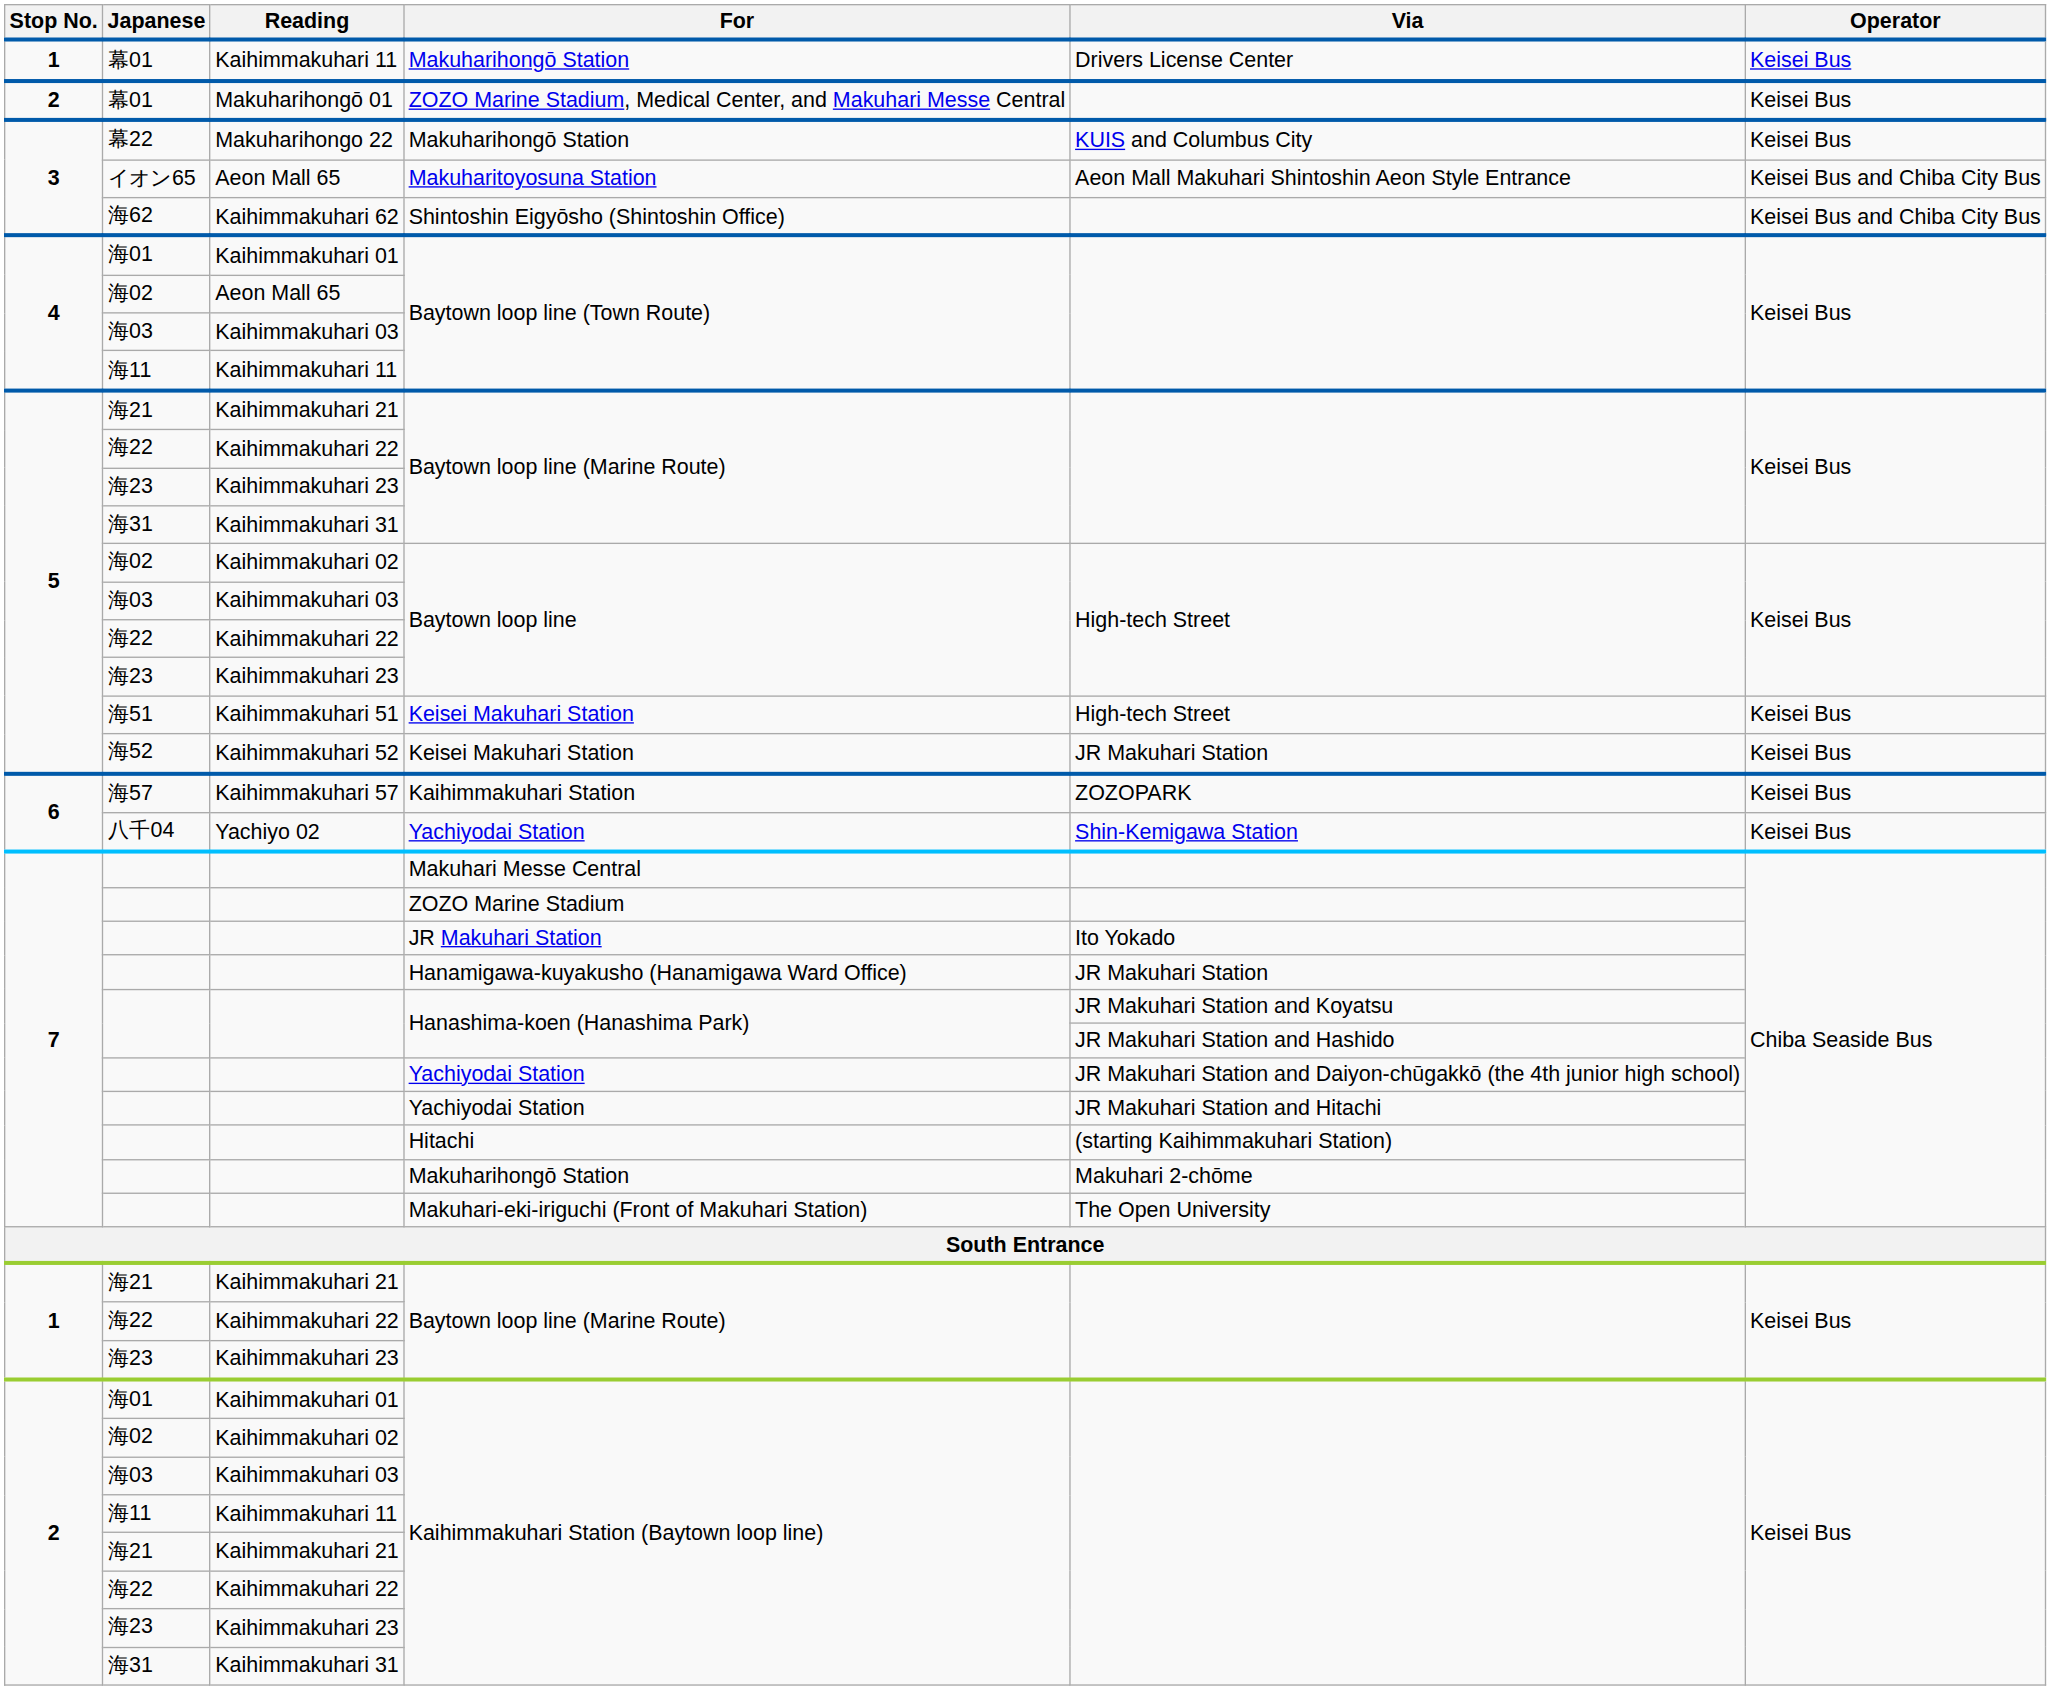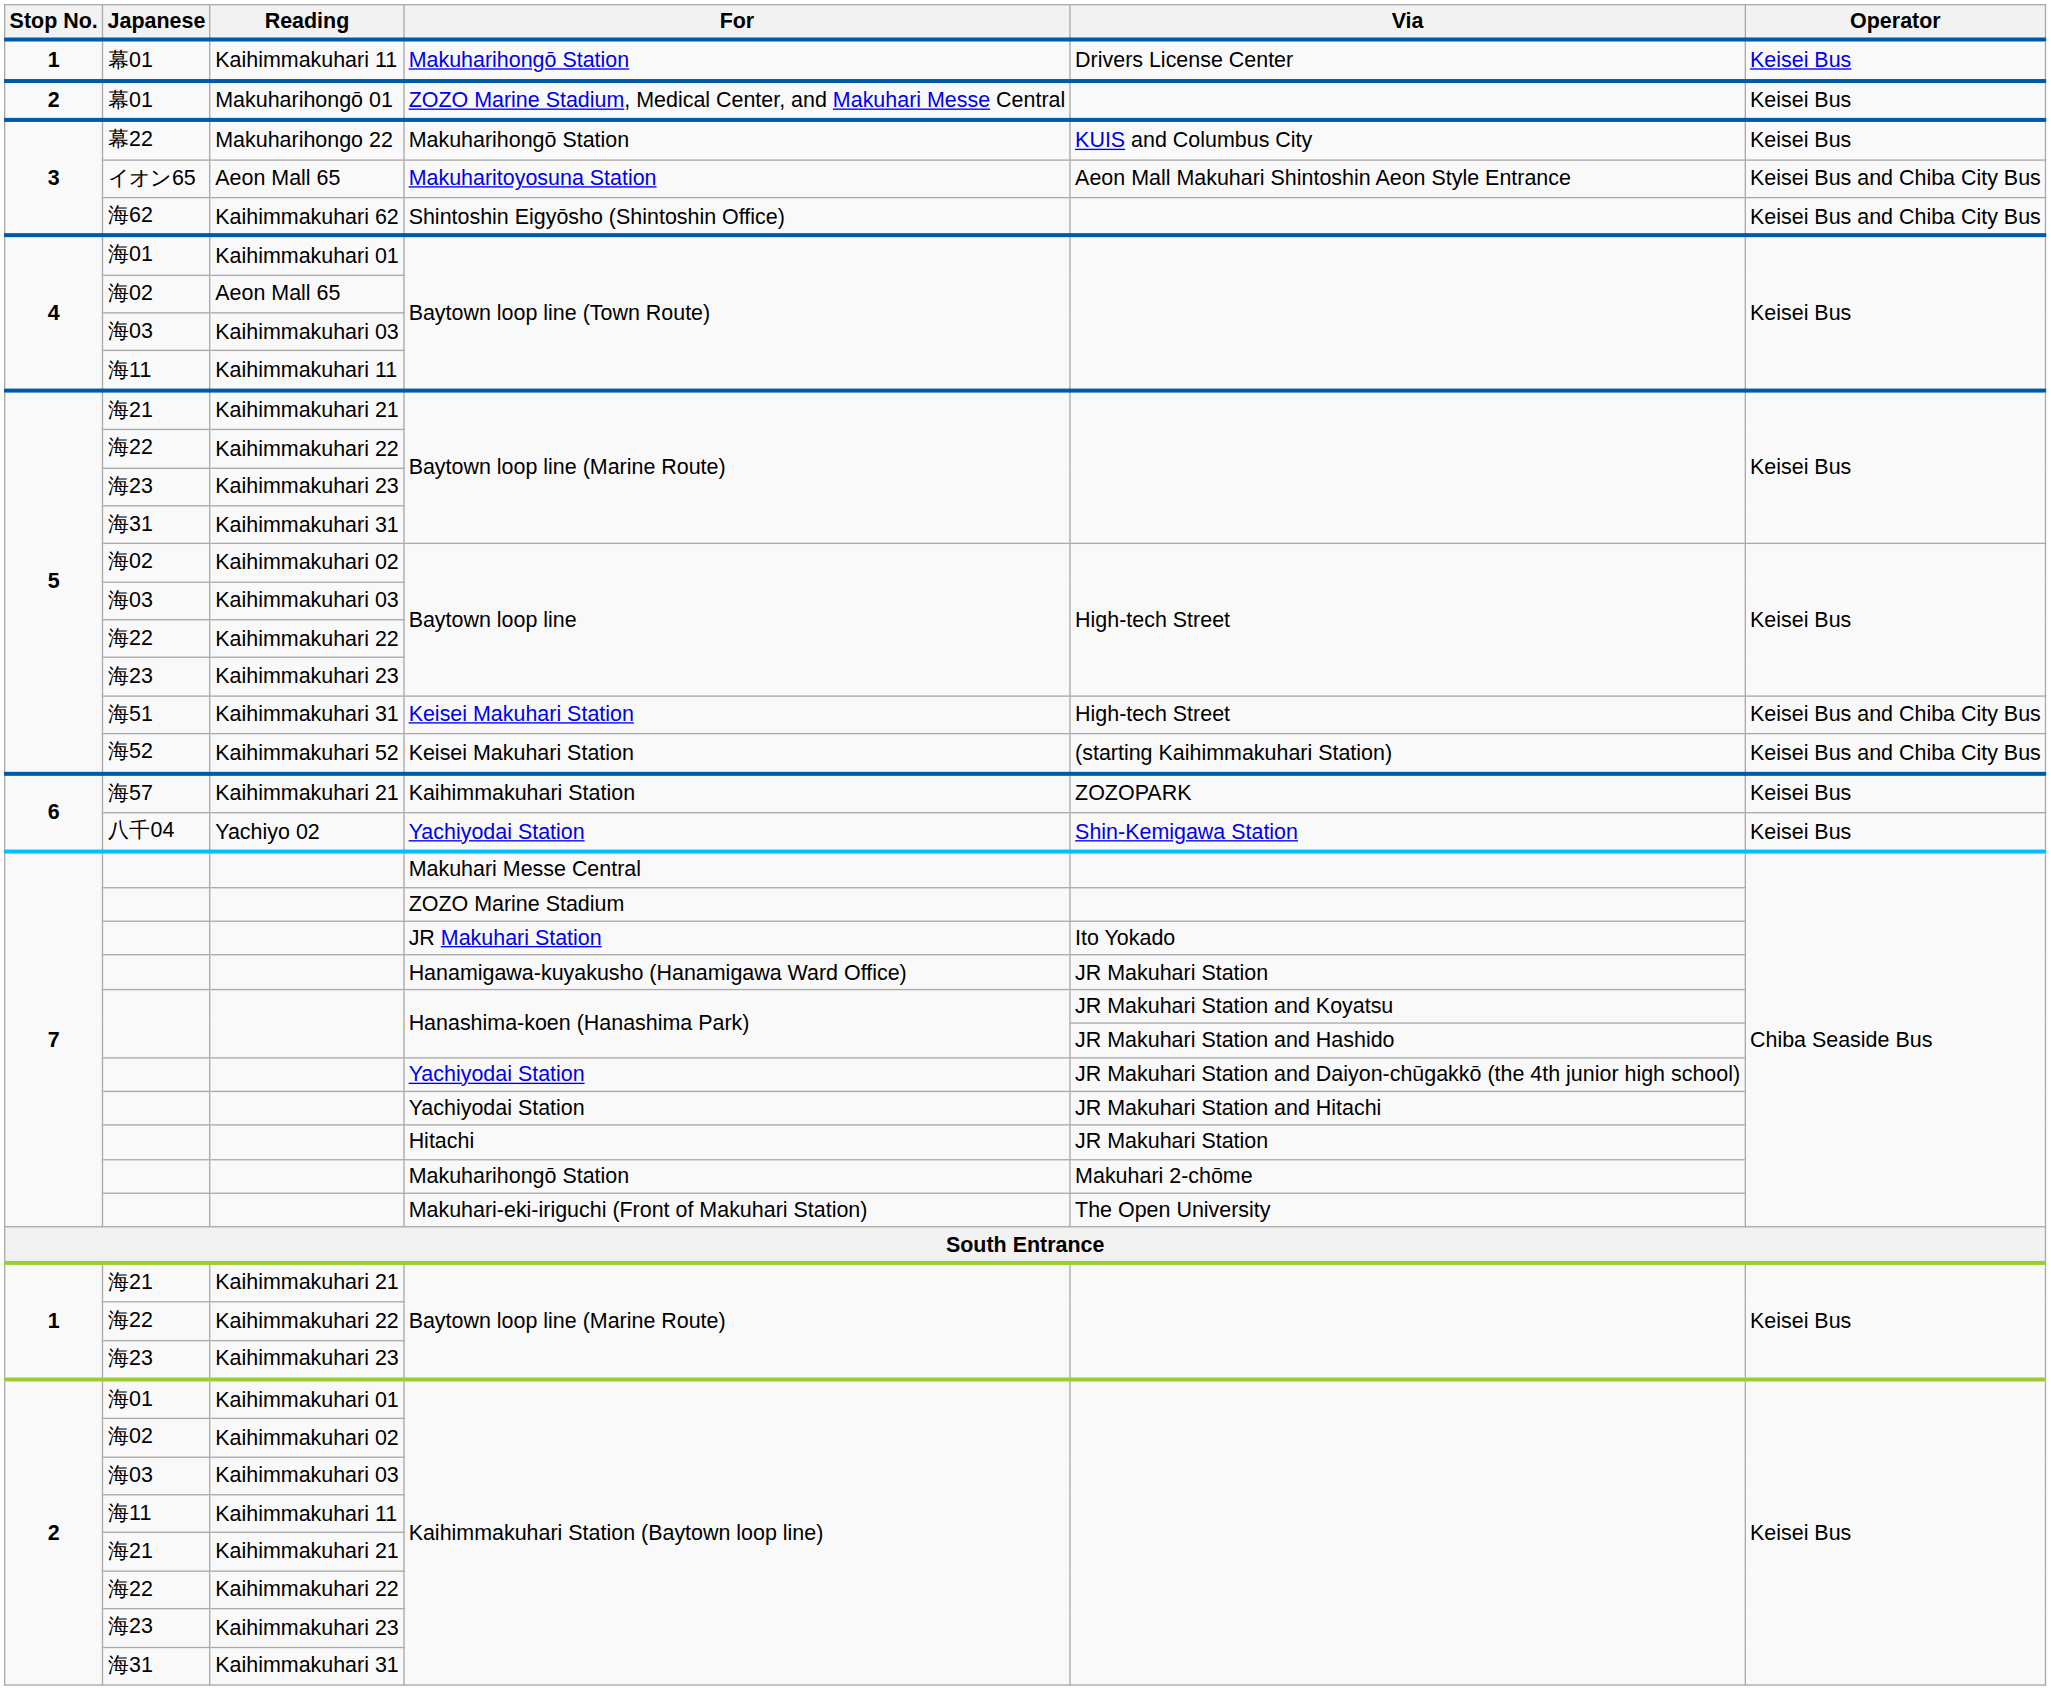海51 / Keisei Makuhari Station | Reading: Kaihimmakuhari 51 -> Kaihimmakuhari 31
海51 / Keisei Makuhari Station | Operator: Keisei Bus -> Keisei Bus and Chiba City Bus
海52 / Keisei Makuhari Station | Via: JR Makuhari Station -> (starting Kaihimmakuhari Station)
海52 / Keisei Makuhari Station | Operator: Keisei Bus -> Keisei Bus and Chiba City Bus
Kaihimmakuhari Station | Reading: Kaihimmakuhari 57 -> Kaihimmakuhari 21
Hitachi | Via: (starting Kaihimmakuhari Station) -> JR Makuhari Station
